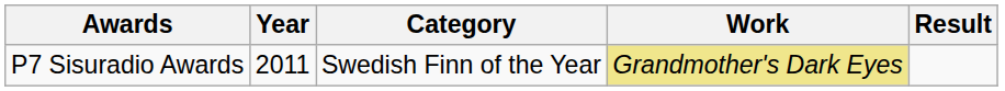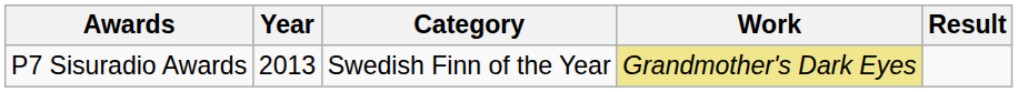P7 Sisuradio Awards | Year: 2011 -> 2013
